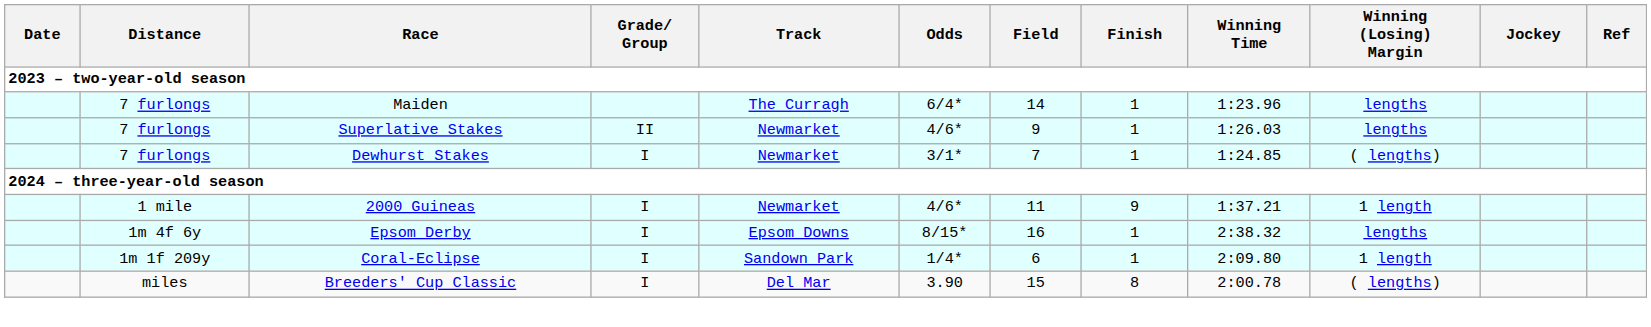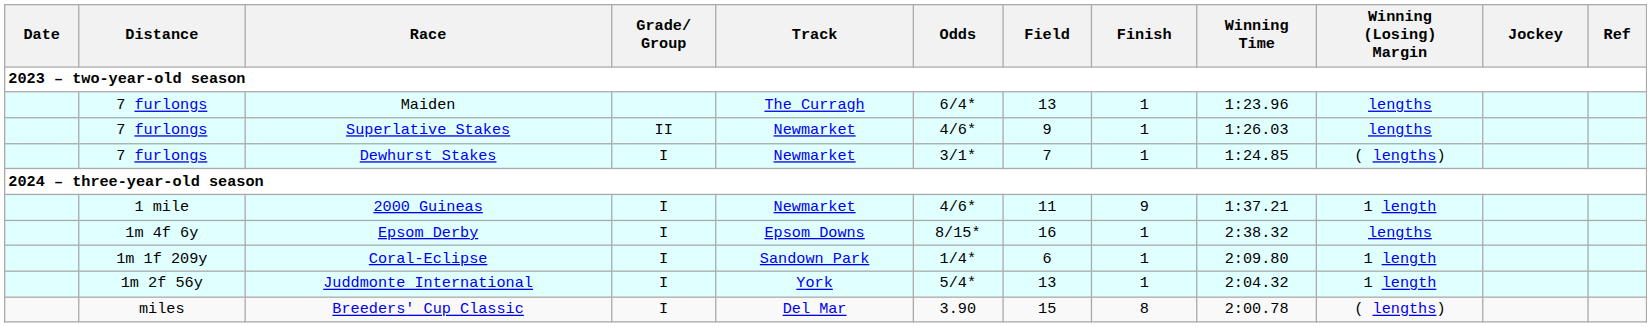Maiden | Field: 14 -> 13
+ row: 1m 2f 56y | Juddmonte International | I | York | 5/4* | 13 | 1 | 2:04.32 | 1 length
